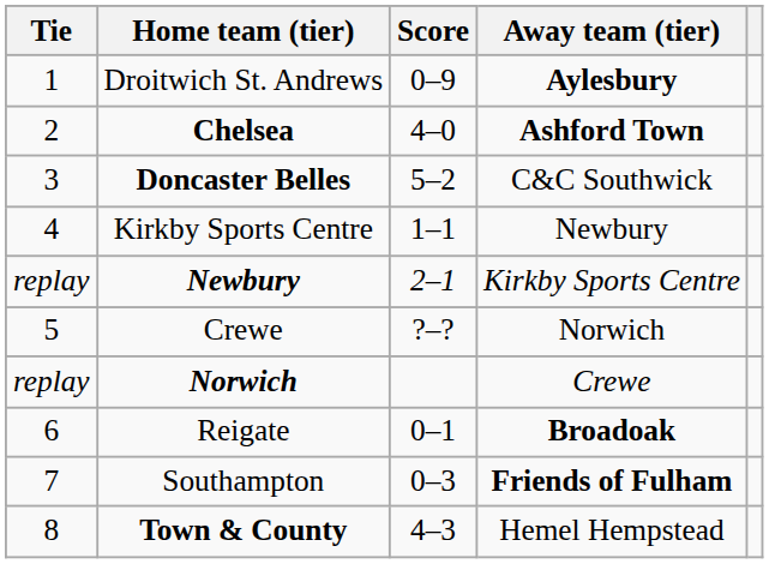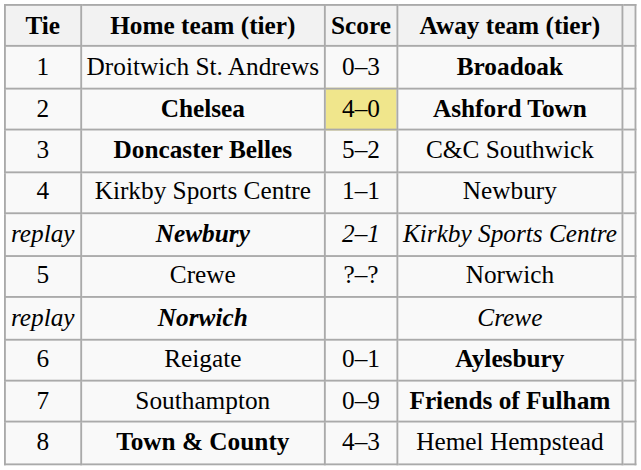Droitwich St. Andrews | Score: 0–9 -> 0–3
Droitwich St. Andrews | Away team (tier): Aylesbury -> Broadoak
Chelsea | Score: no background -> khaki background
Reigate | Away team (tier): Broadoak -> Aylesbury
Southampton | Score: 0–3 -> 0–9
